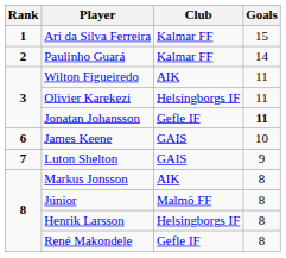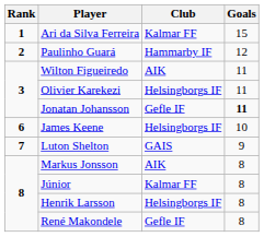Paulinho Guará | Club: Kalmar FF -> Hammarby IF
Paulinho Guará | Goals: 14 -> 12
James Keene | Club: GAIS -> Helsingborgs IF
Júnior | Club: Malmö FF -> Kalmar FF
